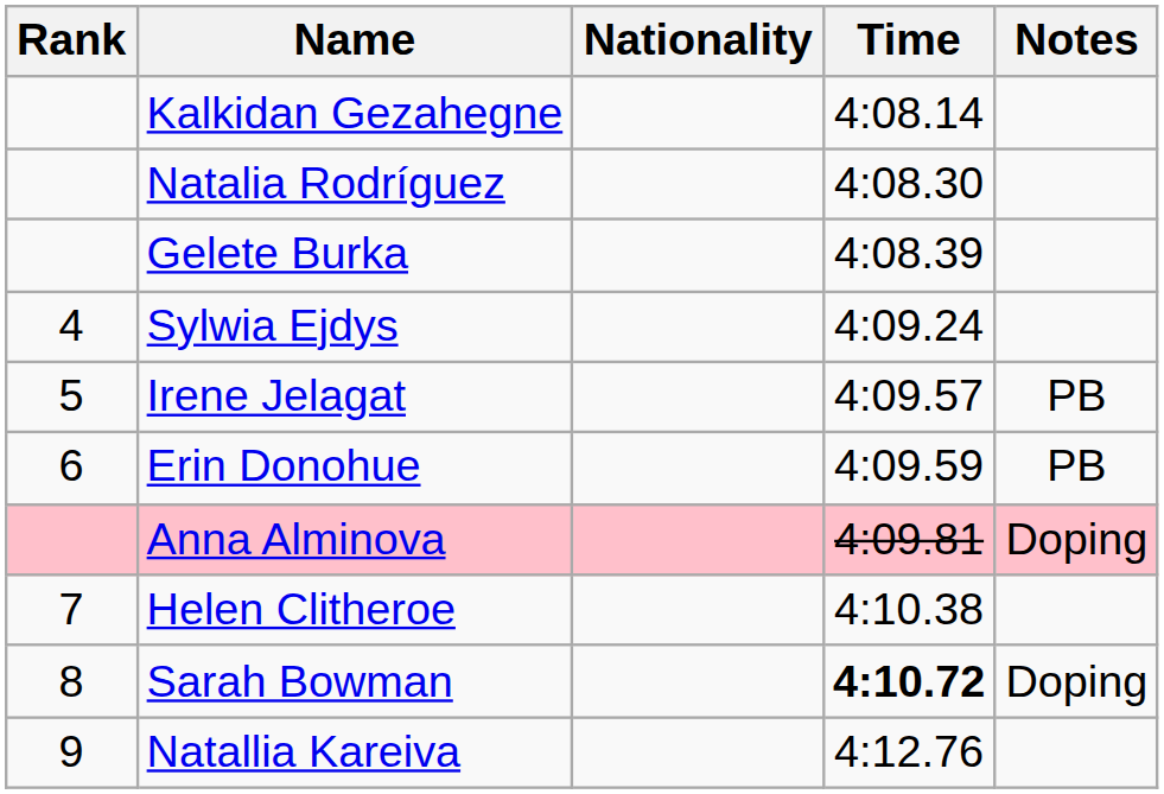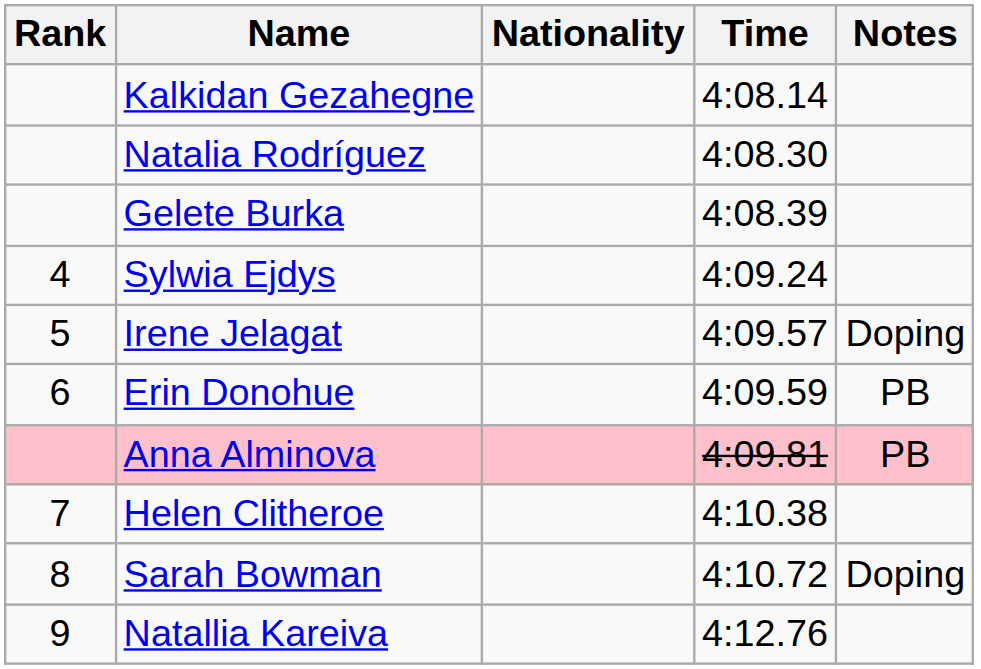Irene Jelagat | Notes: PB -> Doping
Anna Alminova | Notes: Doping -> PB
Sarah Bowman | Time: bold -> normal
